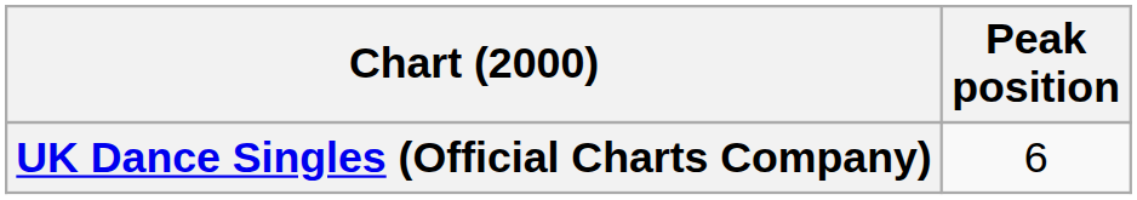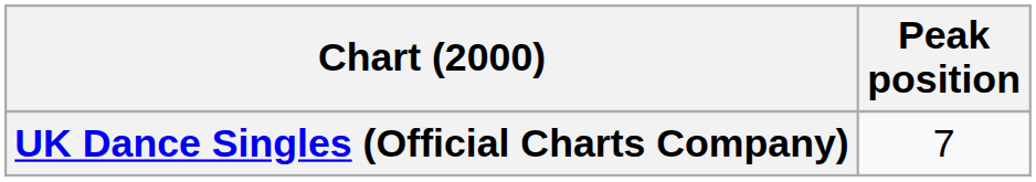UK Dance Singles (Official Charts Company) | Peak position: 6 -> 7
